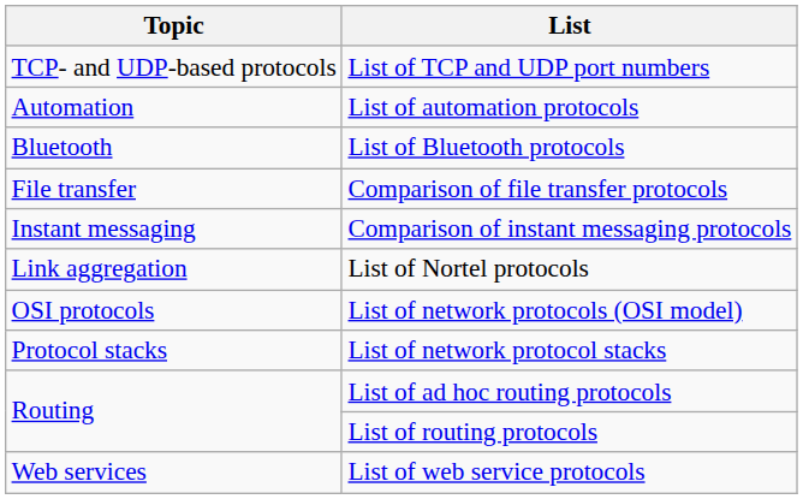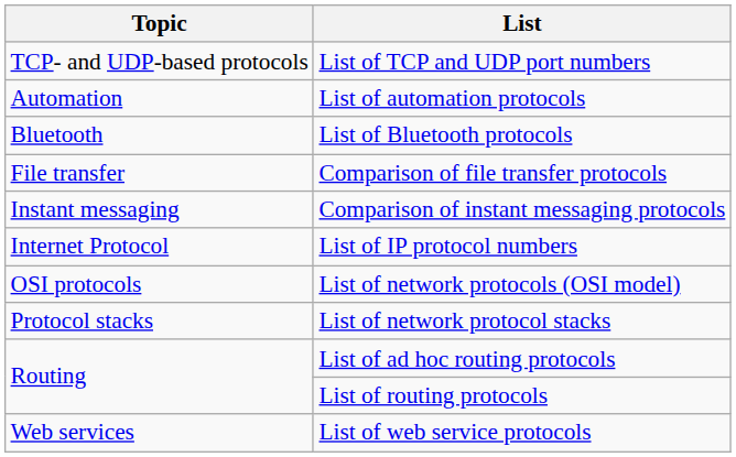+ row: Internet Protocol | List of IP protocol numbers
- row: Link aggregation | List of Nortel protocols
